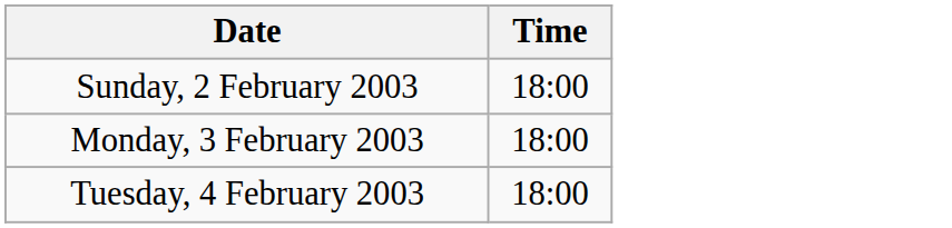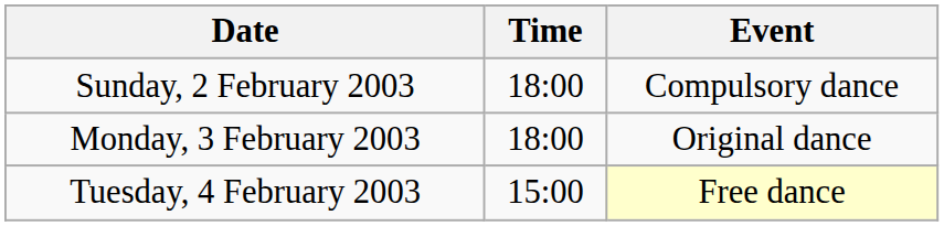+ column: Event | Compulsory dance | Original dance | Free dance
Tuesday, 4 February 2003 | Time: 18:00 -> 15:00
